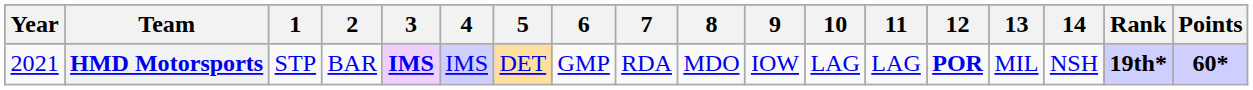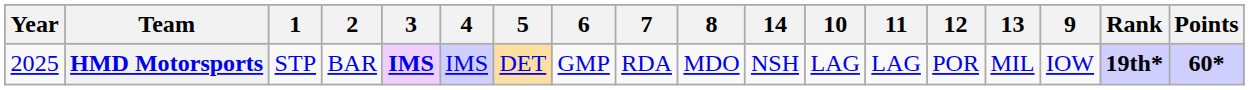columns swapped: 9 <-> 14
HMD Motorsports | Year: 2021 -> 2025
HMD Motorsports | 12: bold -> normal
